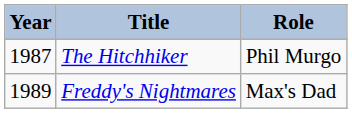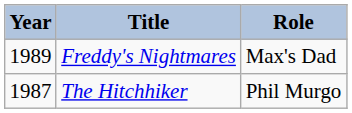rows swapped: The Hitchhiker <-> Freddy's Nightmares
